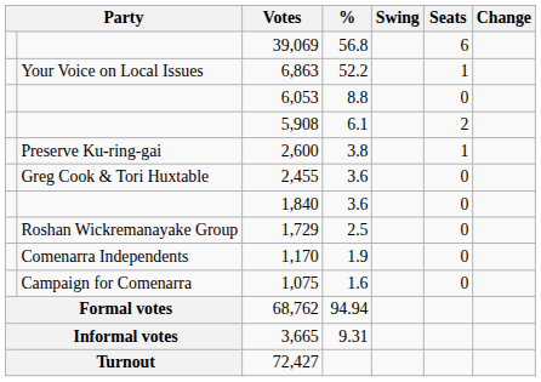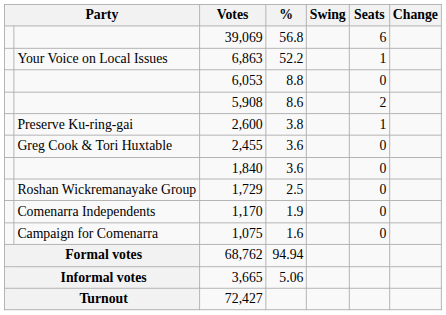5,908 | %: 6.1 -> 8.6
3,665 | %: 9.31 -> 5.06
